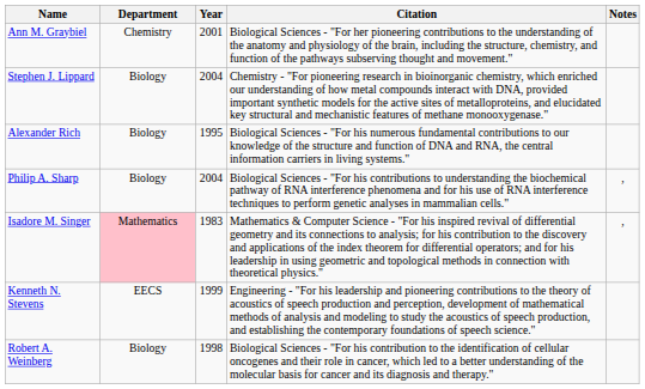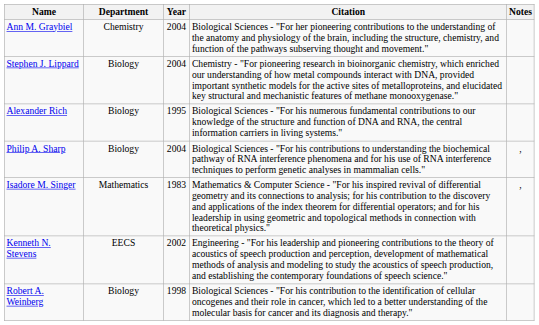Ann M. Graybiel | Year: 2001 -> 2004
Isadore M. Singer | Department: pink background -> no background
Kenneth N. Stevens | Year: 1999 -> 2002
